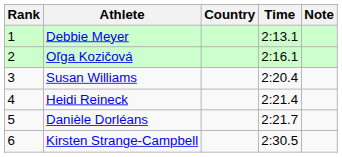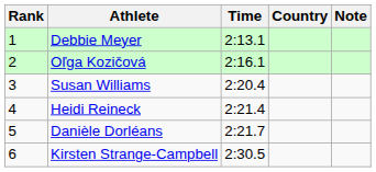columns swapped: Country <-> Time
